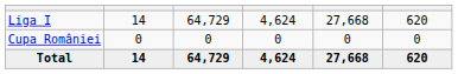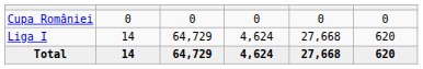rows swapped: Liga I <-> Cupa României
